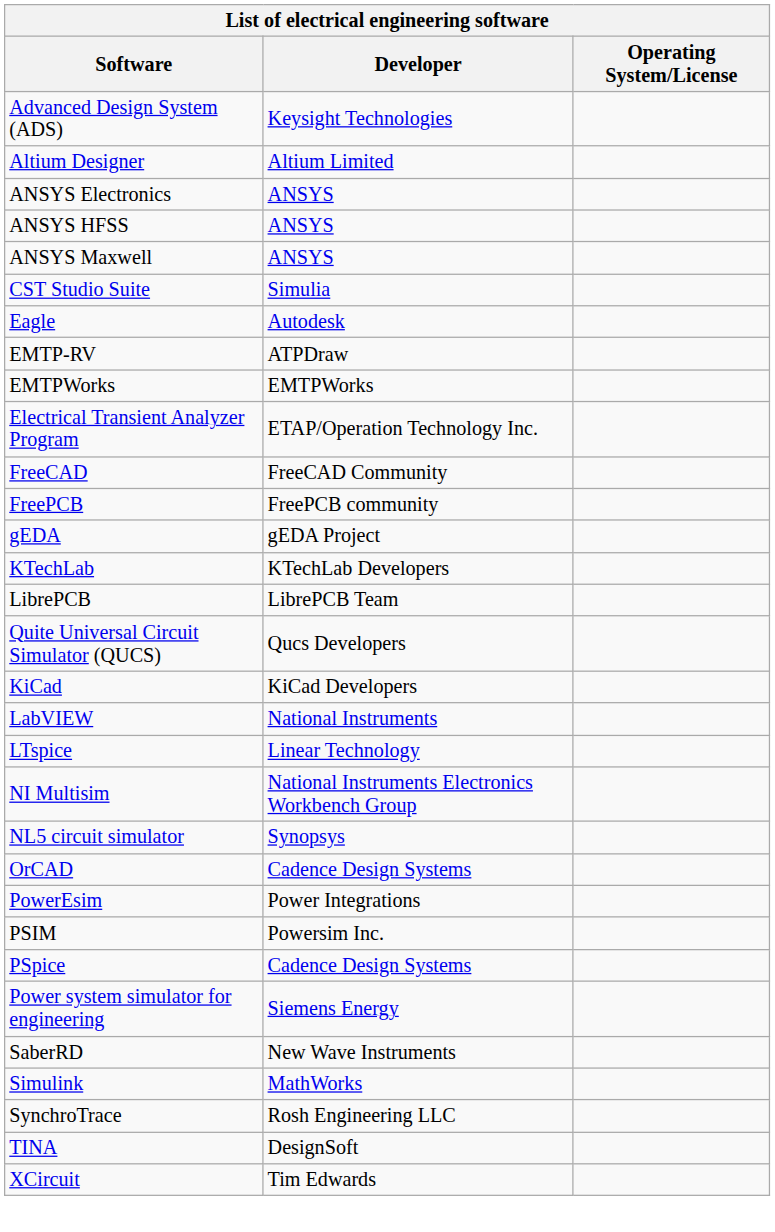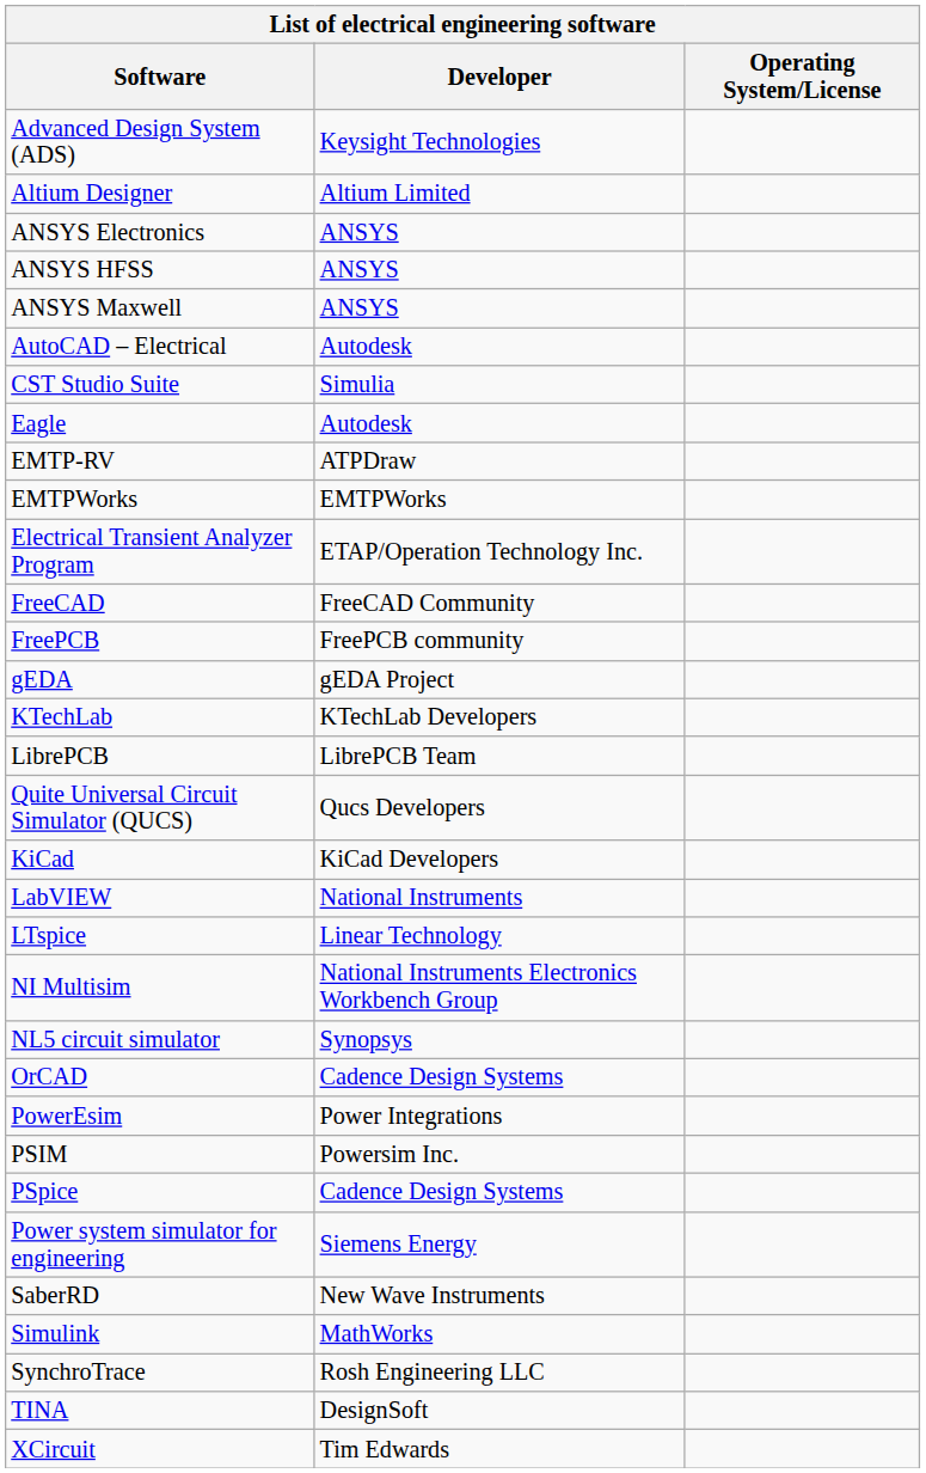+ row: AutoCAD – Electrical | Autodesk
